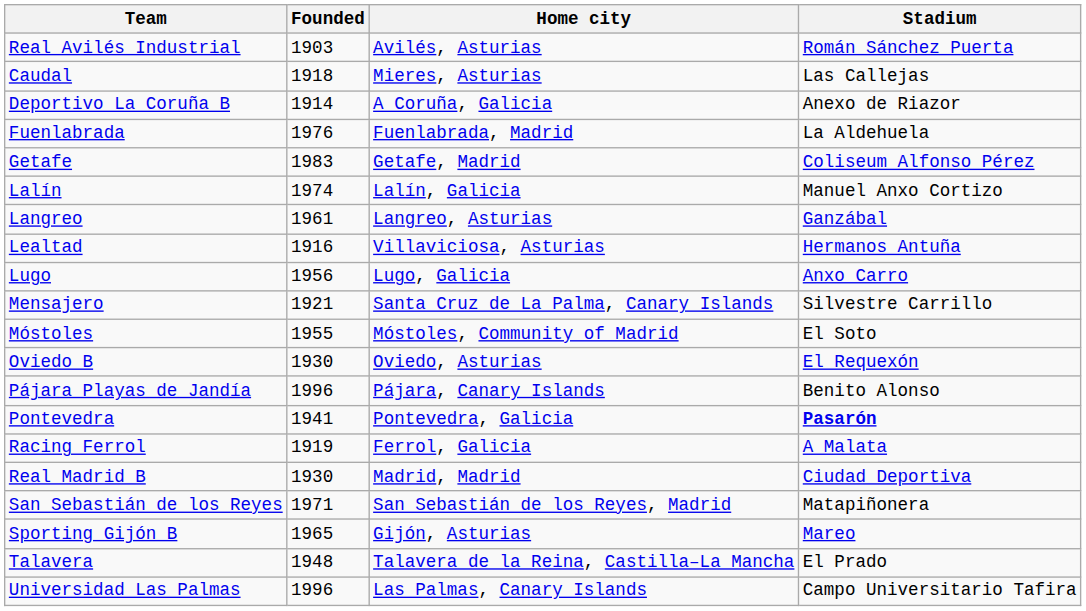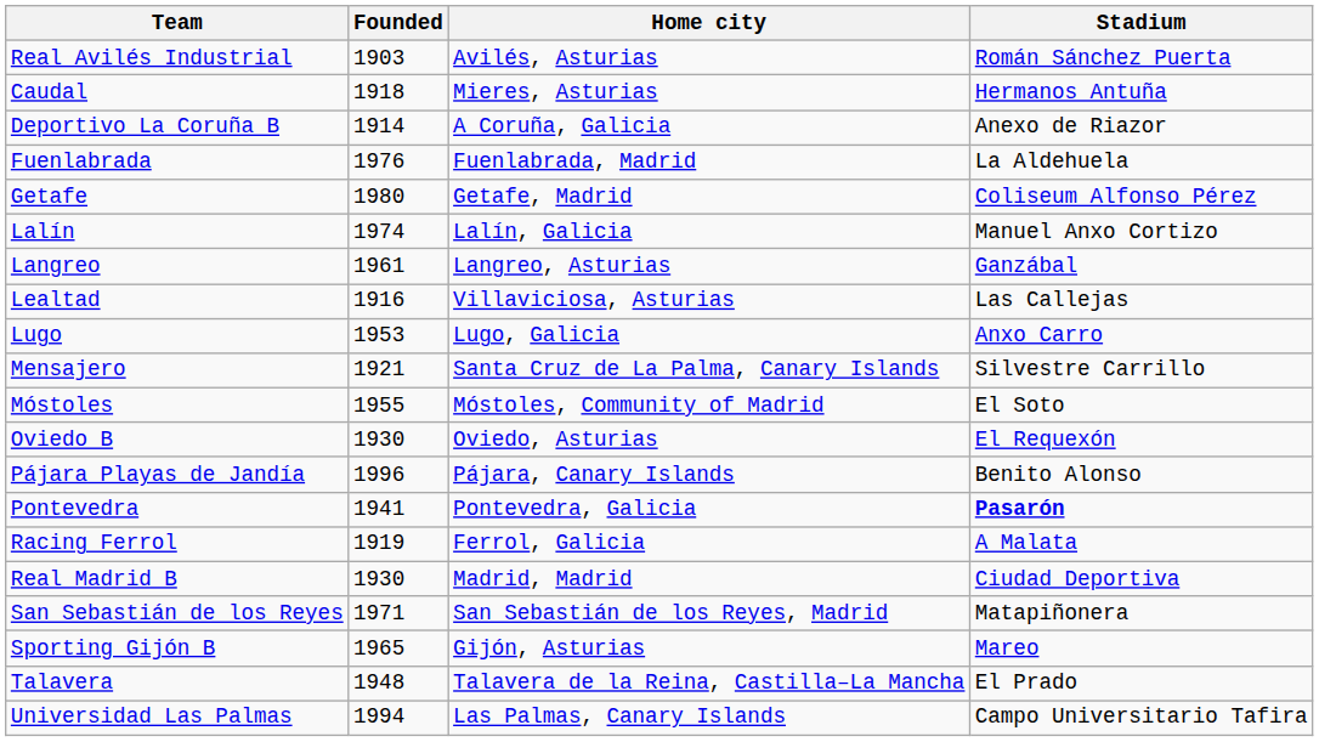Caudal | Stadium: Las Callejas -> Hermanos Antuña
Getafe | Founded: 1983 -> 1980
Lealtad | Stadium: Hermanos Antuña -> Las Callejas
Lugo | Founded: 1956 -> 1953
Universidad Las Palmas | Founded: 1996 -> 1994
